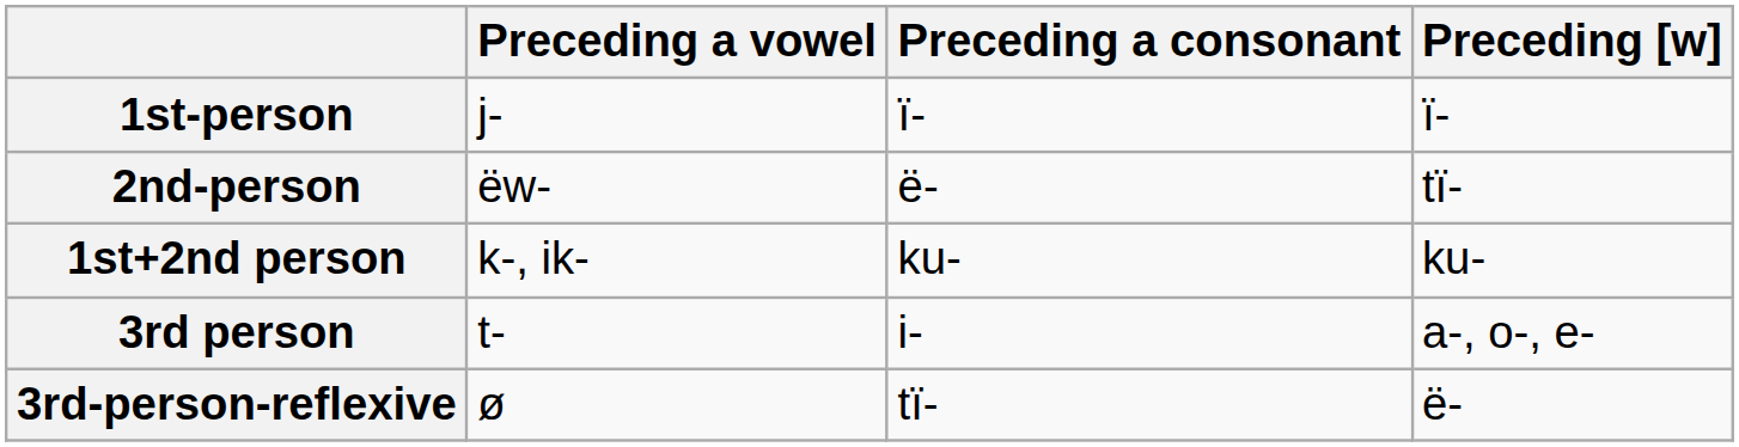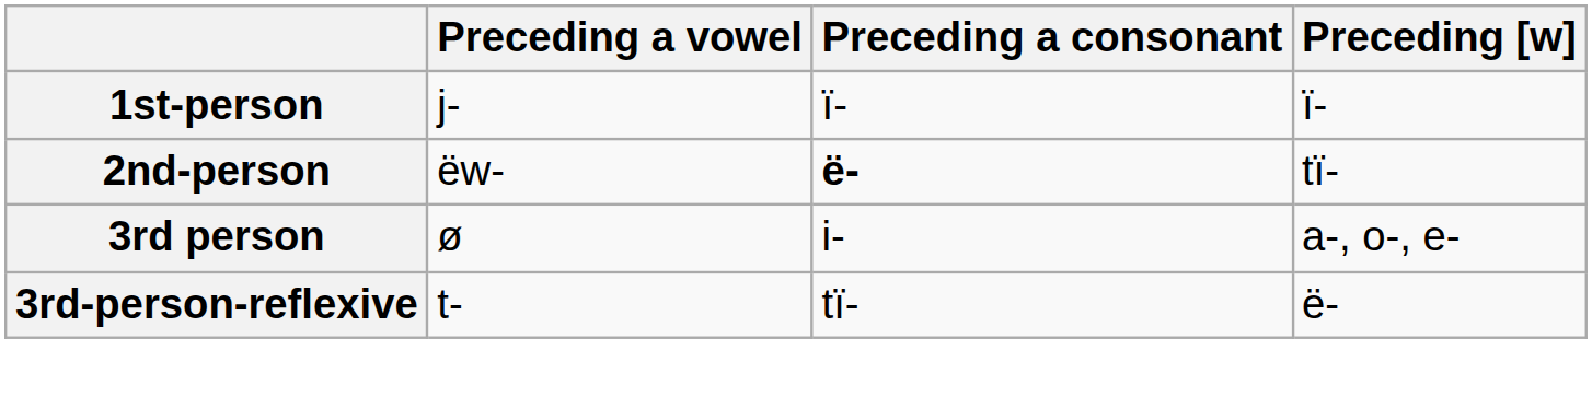2nd-person | Preceding a consonant: normal -> bold
- row: 1st+2nd person | k-, ik- | ku- | ku-
3rd person | Preceding a vowel: t- -> ø
3rd-person-reflexive | Preceding a vowel: ø -> t-
